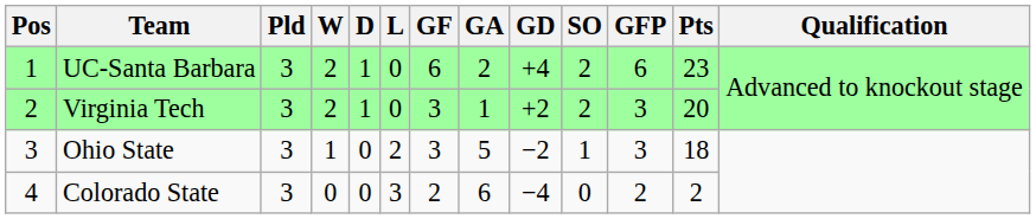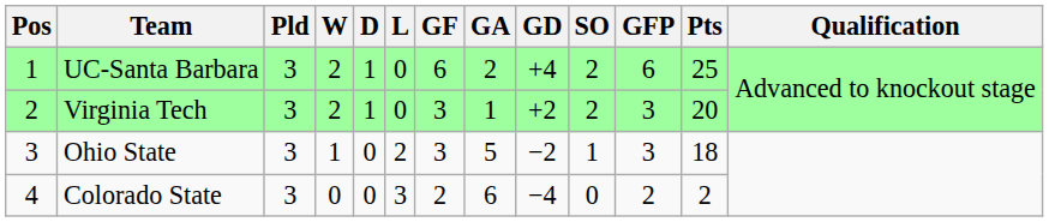UC-Santa Barbara | Pts: 23 -> 25
